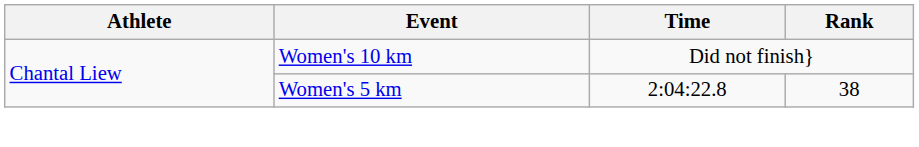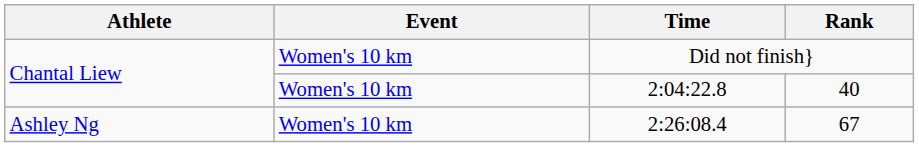2:04:22.8 | Event: Women's 5 km -> Women's 10 km
2:04:22.8 | Rank: 38 -> 40
+ row: Ashley Ng | Women's 10 km | 2:26:08.4 | 67
